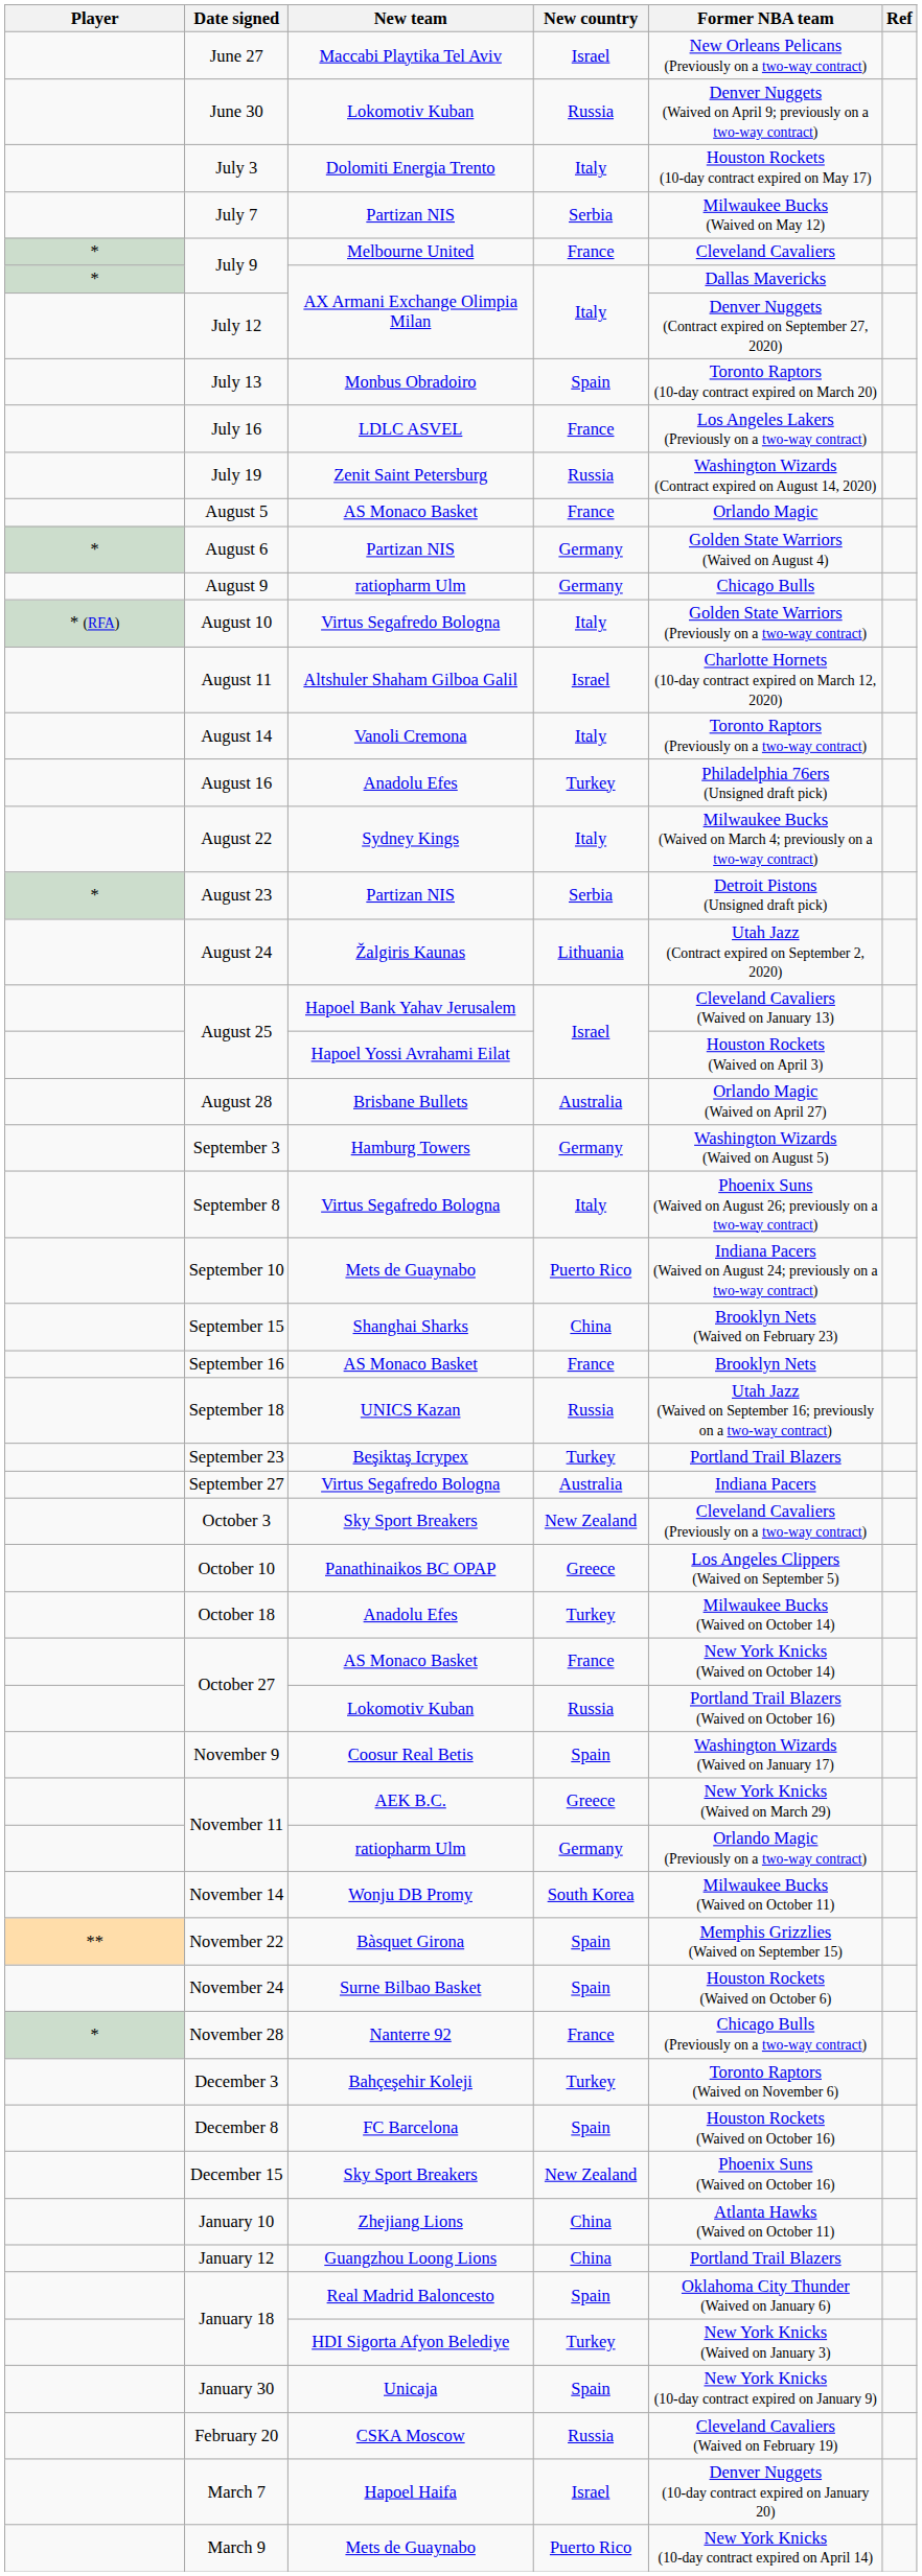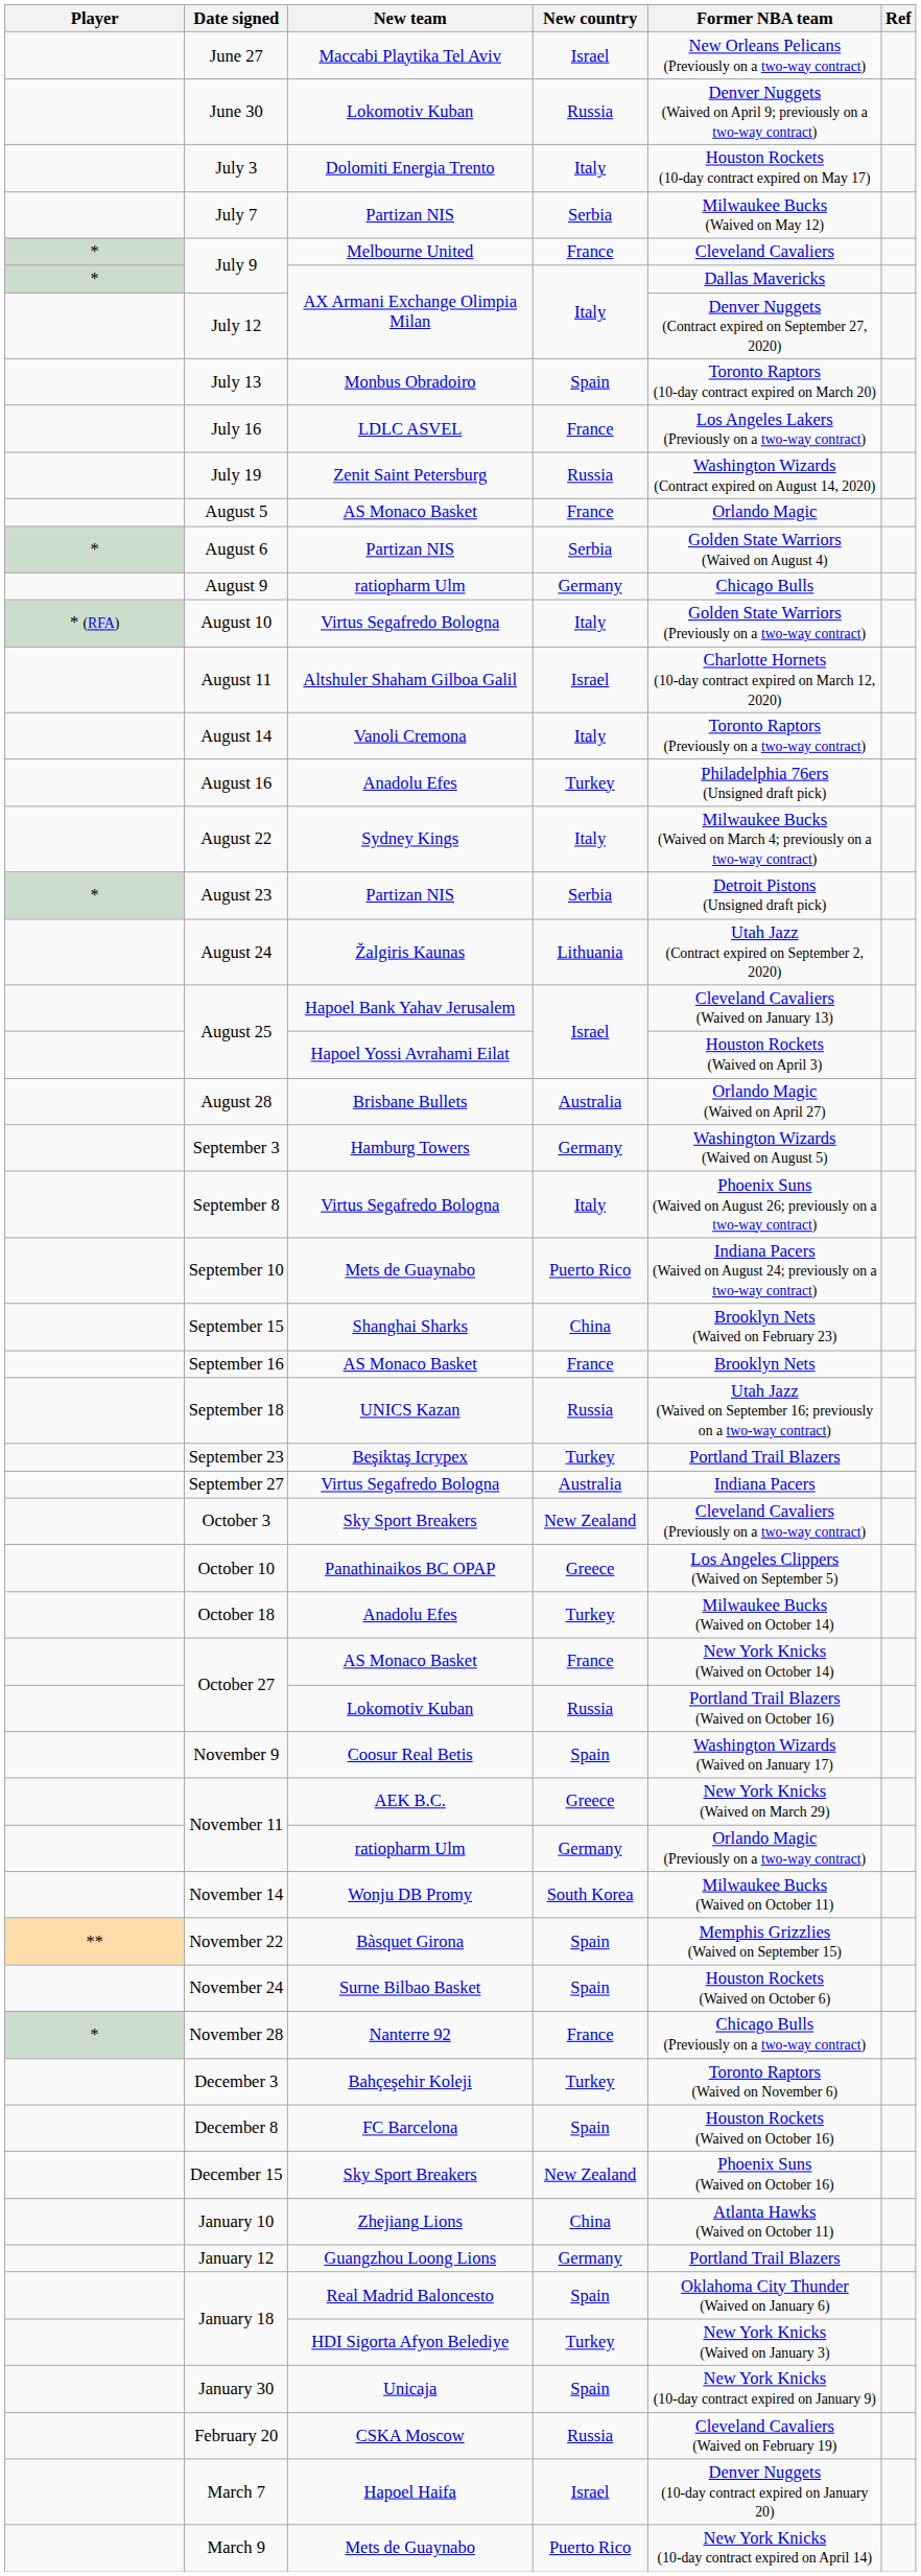August 6 | New country: Germany -> Serbia
January 12 | New country: China -> Germany
